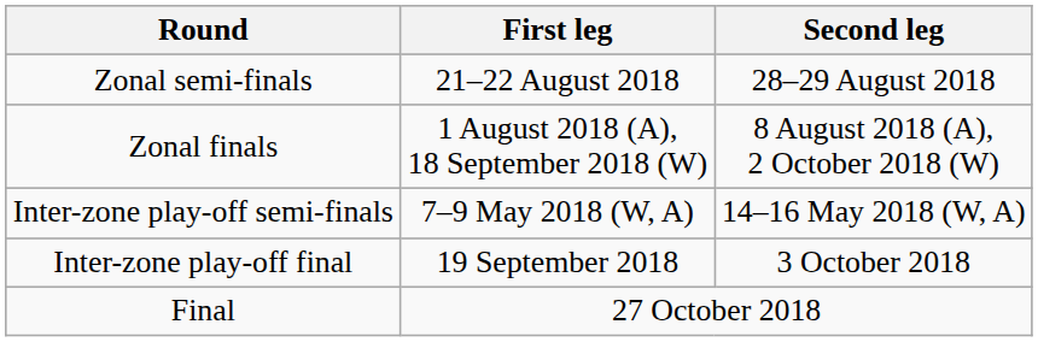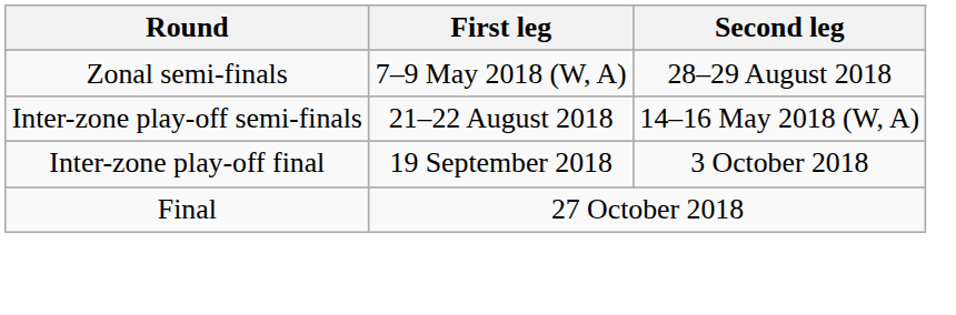Zonal semi-finals | First leg: 21–22 August 2018 -> 7–9 May 2018 (W, A)
- row: Zonal finals | 1 August 2018 (A), 18 September 2018 (W) | 8 August 2018 (A), 2 October 2018 (W)
Inter-zone play-off semi-finals | First leg: 7–9 May 2018 (W, A) -> 21–22 August 2018
